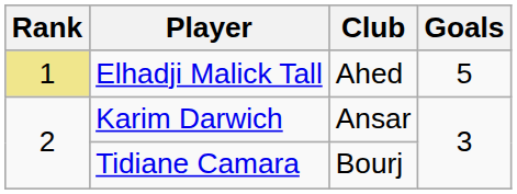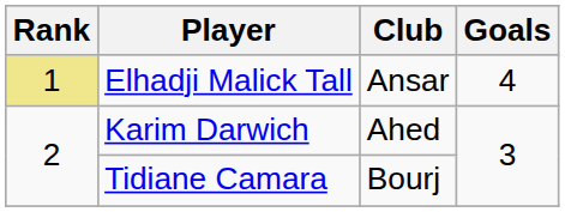Elhadji Malick Tall | Club: Ahed -> Ansar
Elhadji Malick Tall | Goals: 5 -> 4
Karim Darwich | Club: Ansar -> Ahed
